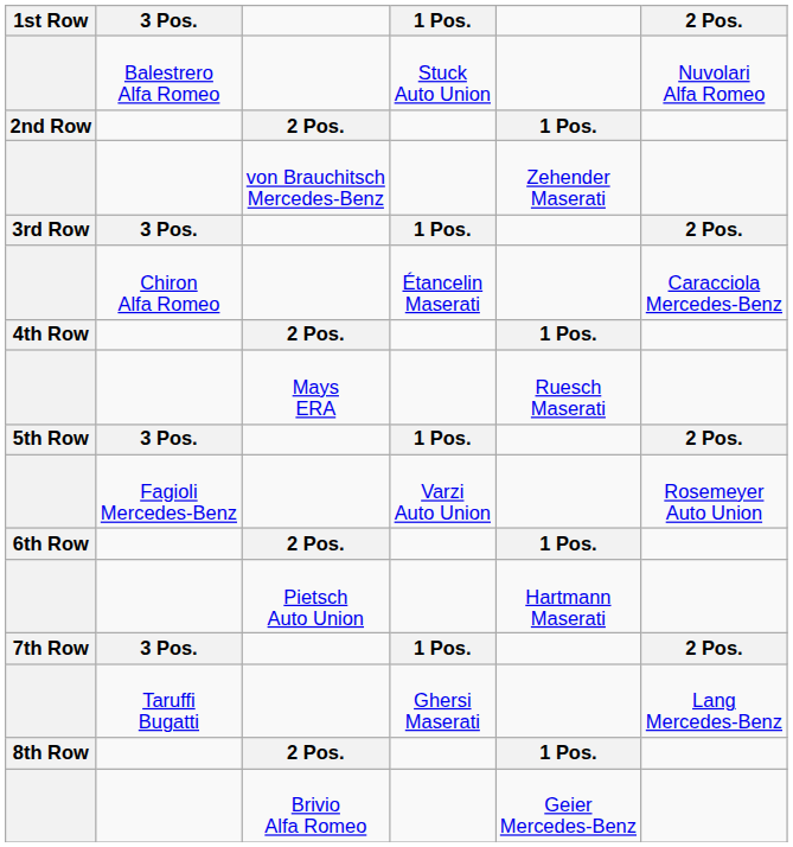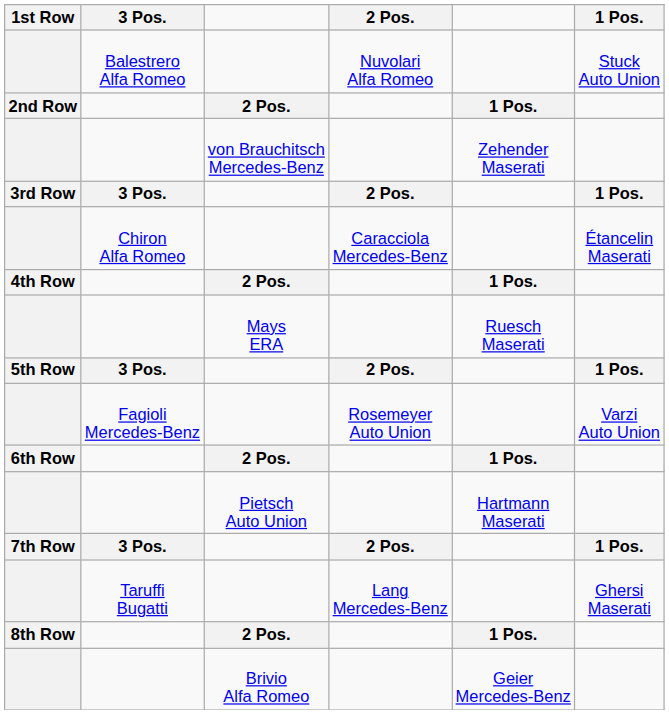columns swapped: 2 Pos. <-> 1 Pos.
